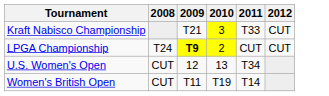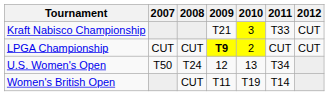+ column: 2007 | CUT | T50
LPGA Championship | 2008: T24 -> CUT
U.S. Women's Open | 2008: CUT -> T24
